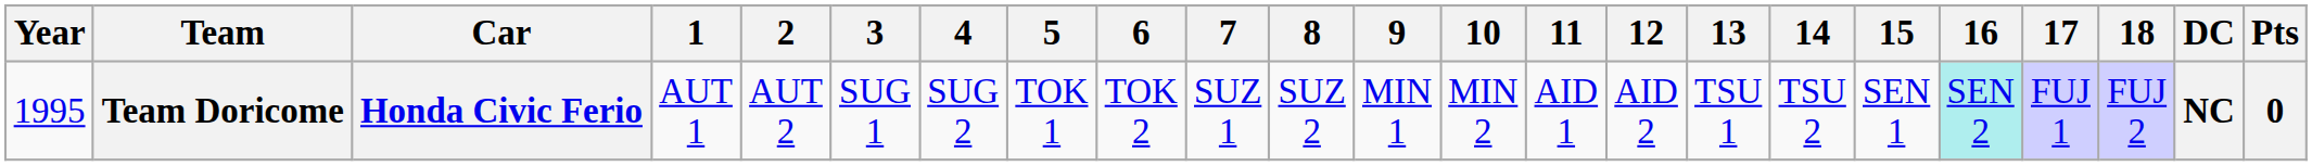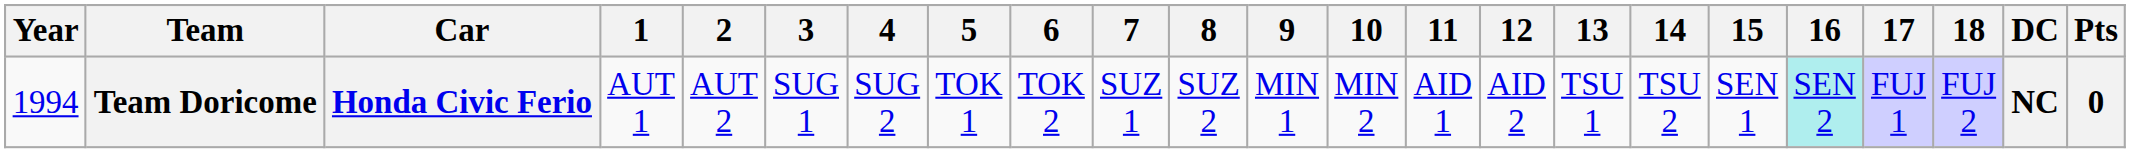Team Doricome | Year: 1995 -> 1994
